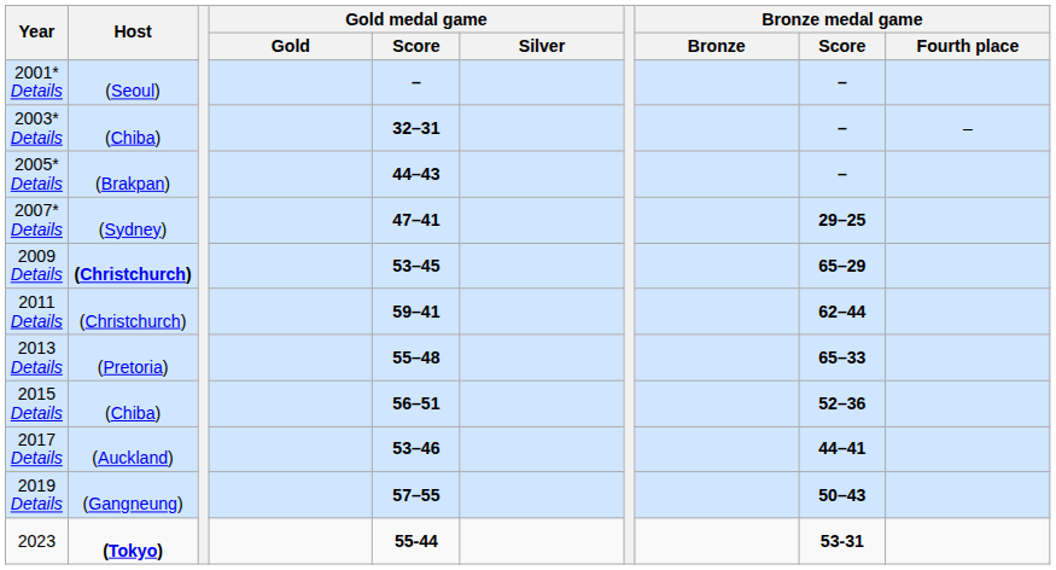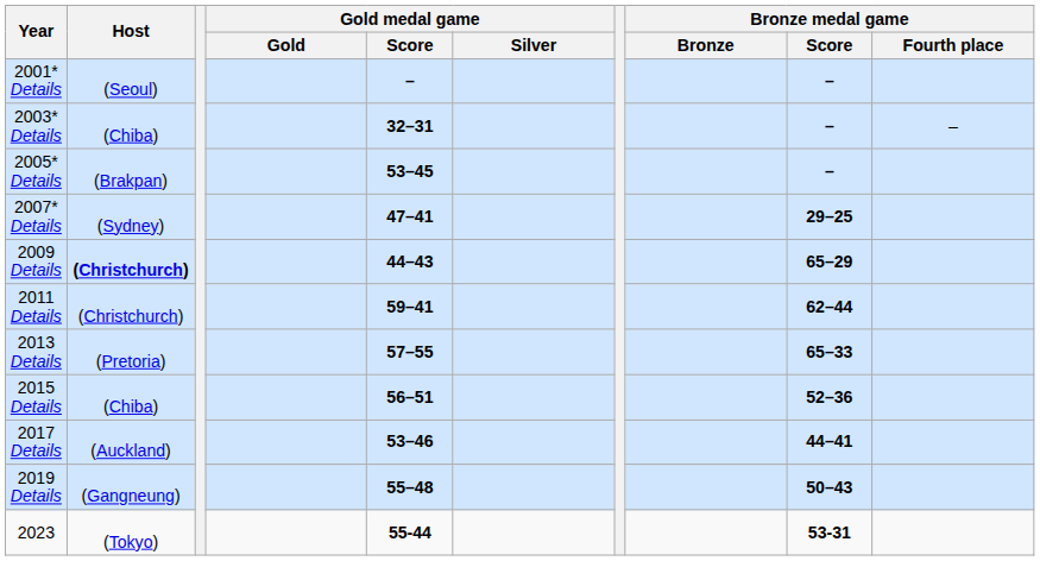2005* Details | Gold medal game / Score: 44–43 -> 53–45
2009 Details | Gold medal game / Score: 53–45 -> 44–43
2013 Details | Gold medal game / Score: 55–48 -> 57–55
2019 Details | Gold medal game / Score: 57–55 -> 55–48
2023 | Host: bold -> normal
